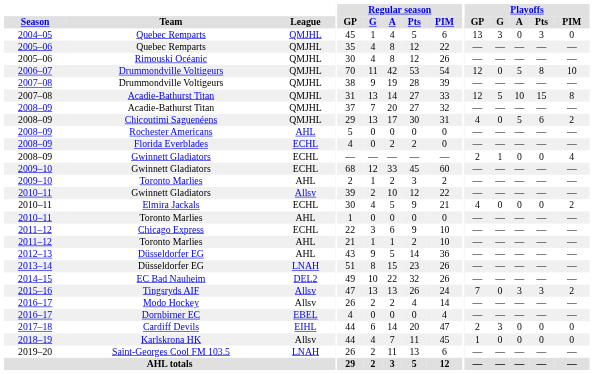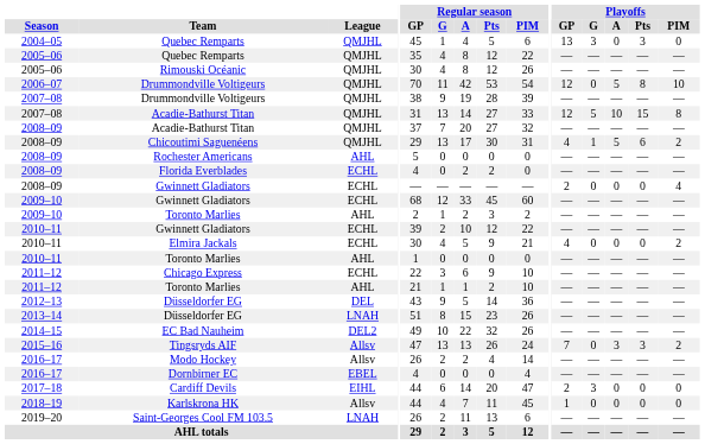Chicoutimi Saguenéens | Playoffs / G: 0 -> 1
2008–09 / Gwinnett Gladiators | Playoffs / G: 1 -> 0
2010–11 / Gwinnett Gladiators | League: Allsv -> ECHL
2012–13 / Düsseldorfer EG | League: AHL -> DEL
